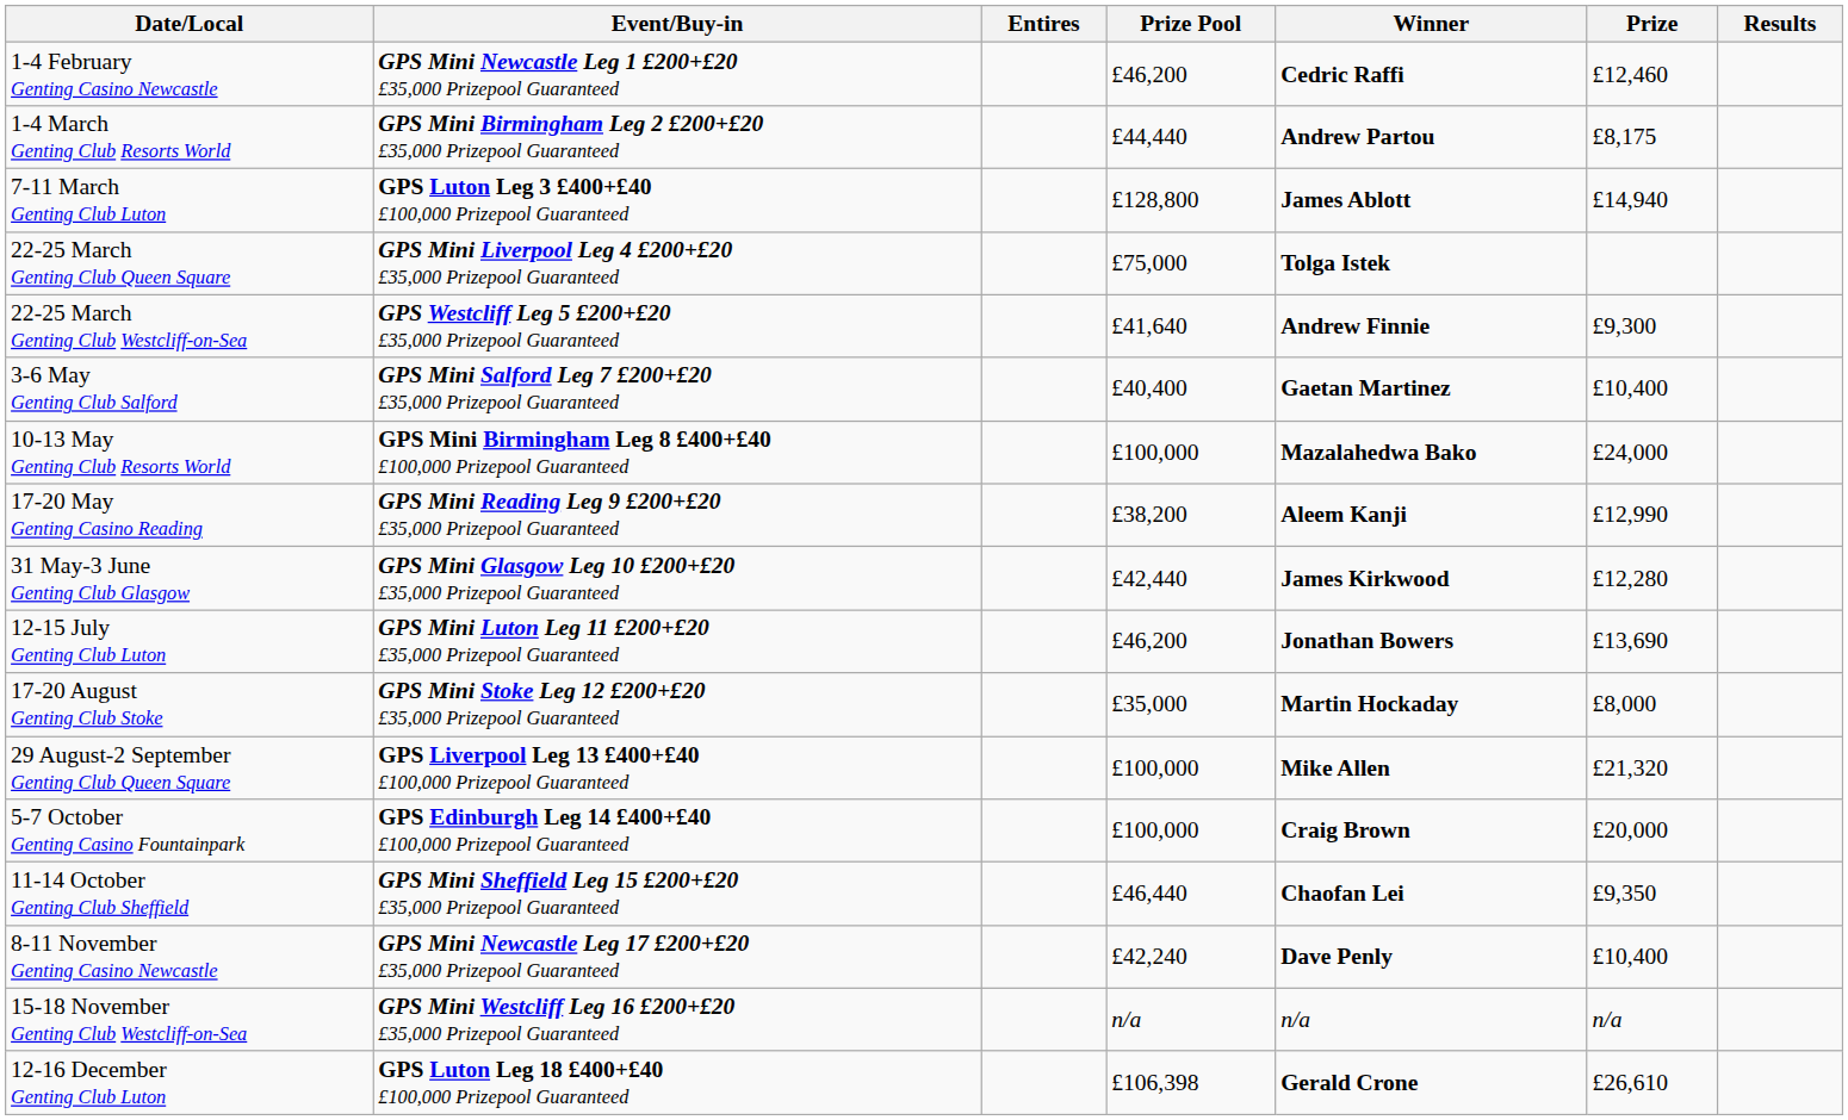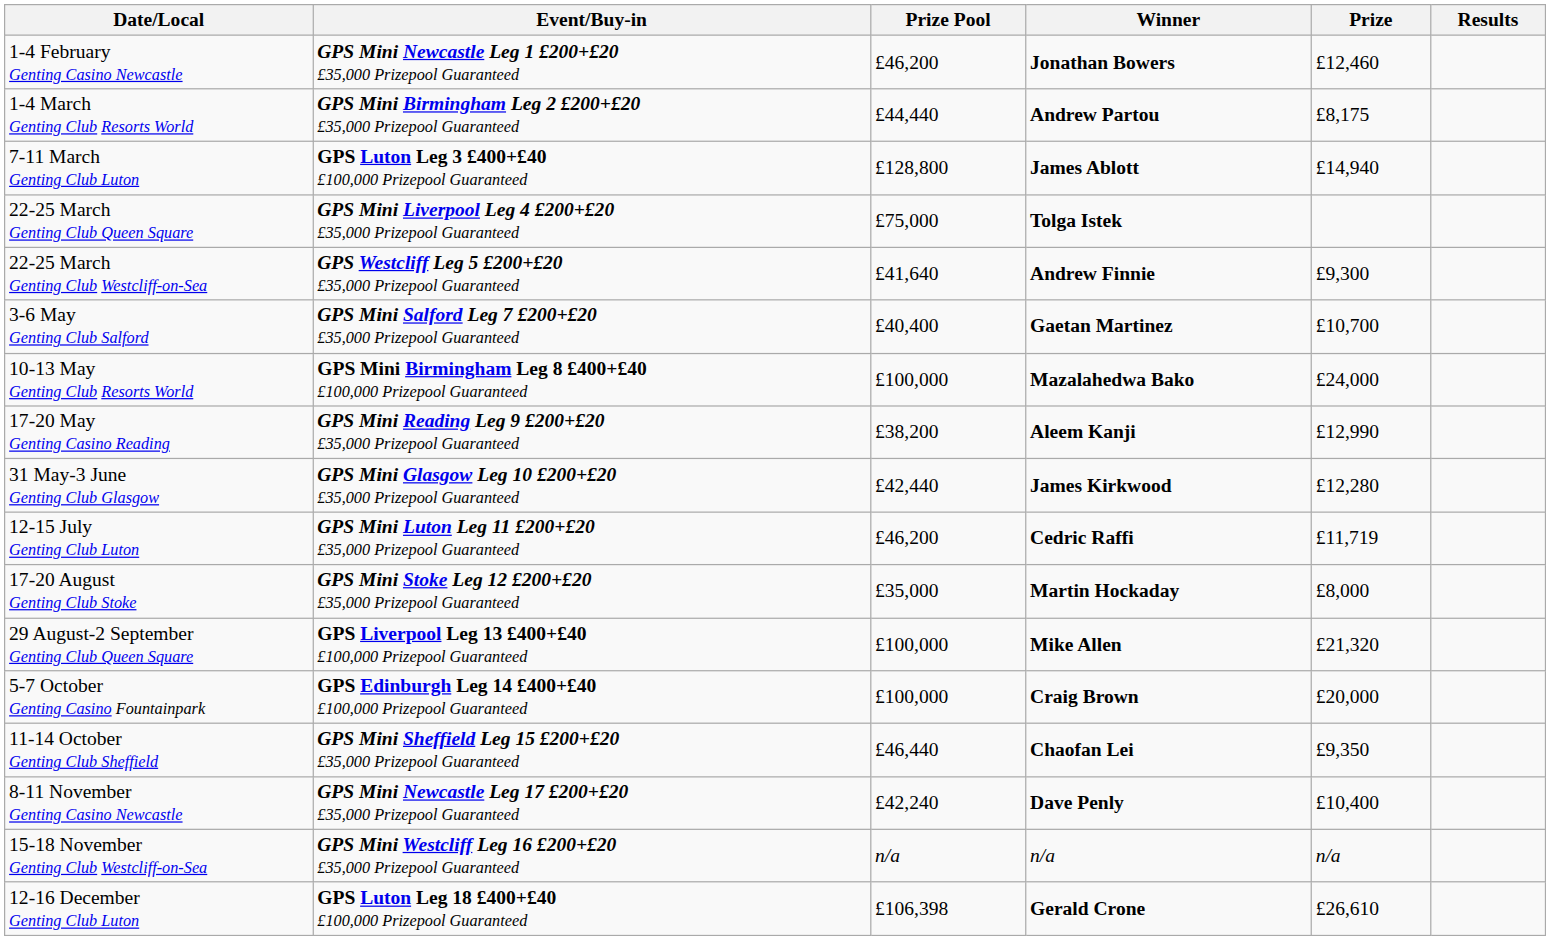- column: Entires
1-4 February Genting Casino Newcastle | Winner: Cedric Raffi -> Jonathan Bowers
3-6 May Genting Club Salford | Prize: £10,400 -> £10,700
12-15 July Genting Club Luton | Winner: Jonathan Bowers -> Cedric Raffi
12-15 July Genting Club Luton | Prize: £13,690 -> £11,719
